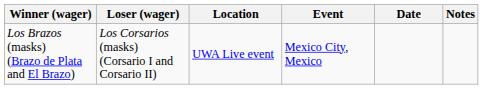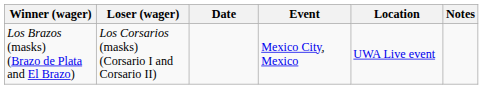columns swapped: Location <-> Date
